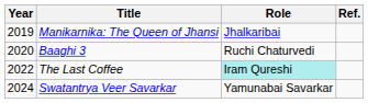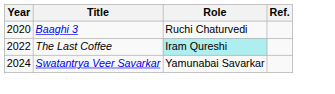- row: 2019 | Manikarnika: The Queen of Jhansi | Jhalkaribai
